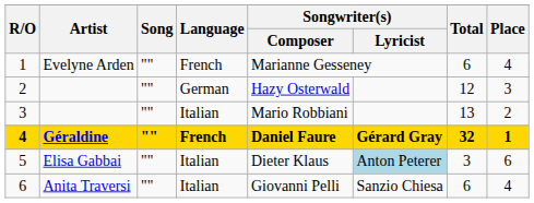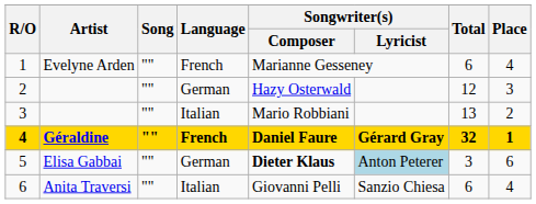5 | Language: Italian -> German
5 | Songwriter(s) / Composer: normal -> bold
